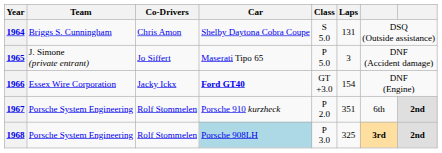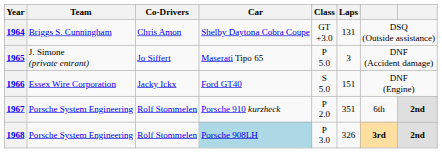1964 | Class: S 5.0 -> GT +3.0
1966 | Car: bold -> normal
1966 | Class: GT +3.0 -> S 5.0
1966 | Laps: 154 -> 151
1968 | Laps: 325 -> 326
